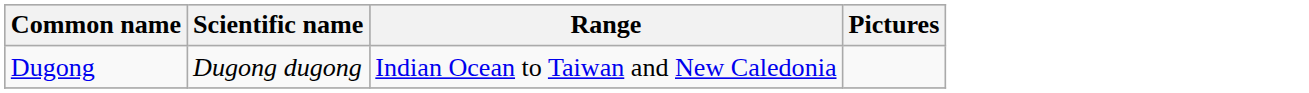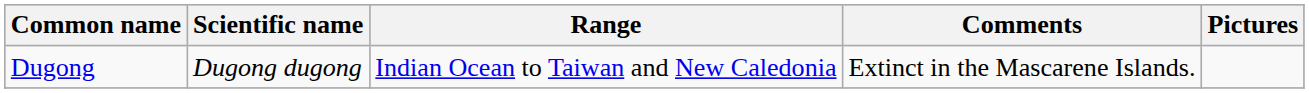+ column: Comments | Extinct in the Mascarene Islands.
